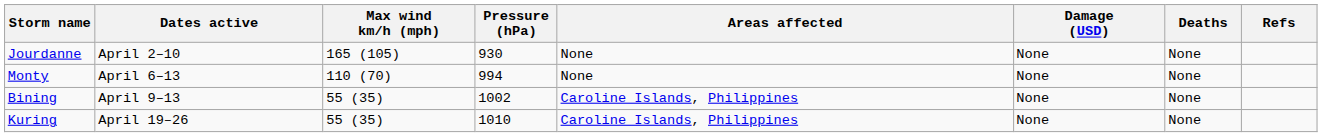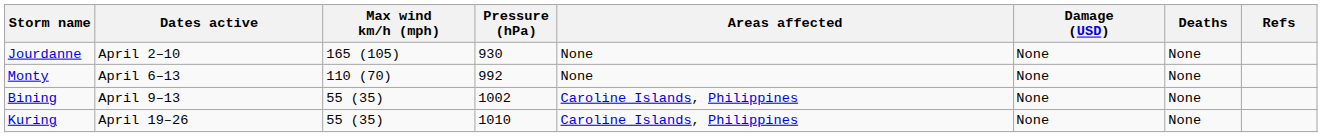Monty | Pressure (hPa): 994 -> 992
